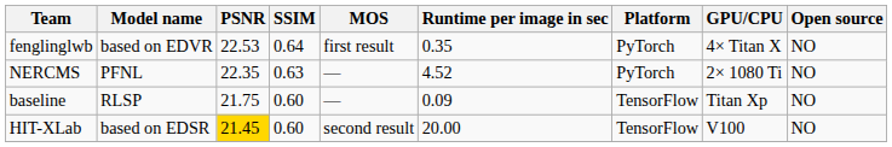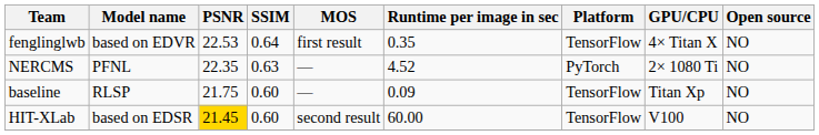fenglinglwb | Platform: PyTorch -> TensorFlow
HIT-XLab | Runtime per image in sec: 20.00 -> 60.00
